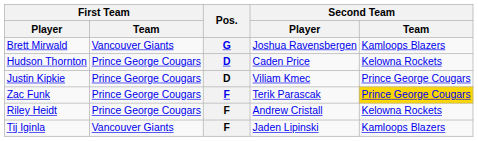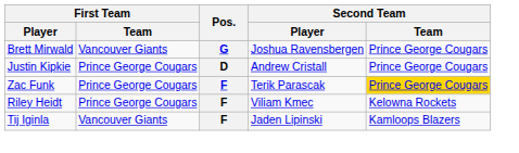Brett Mirwald | Second Team / Team: Kamloops Blazers -> Prince George Cougars
- row: Hudson Thornton | Prince George Cougars | D | Caden Price | Kelowna Rockets
Justin Kipkie | Second Team / Player: Viliam Kmec -> Andrew Cristall
Riley Heidt | Second Team / Player: Andrew Cristall -> Viliam Kmec
